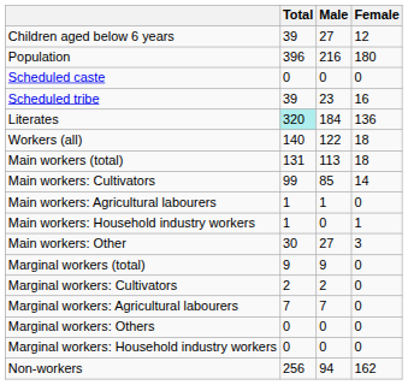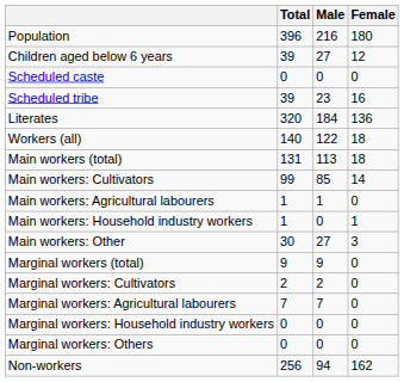rows swapped: Population <-> Children aged below 6 years
Literates | Total: paleturquoise background -> no background
rows swapped: Marginal workers: Household industry workers <-> Marginal workers: Others
